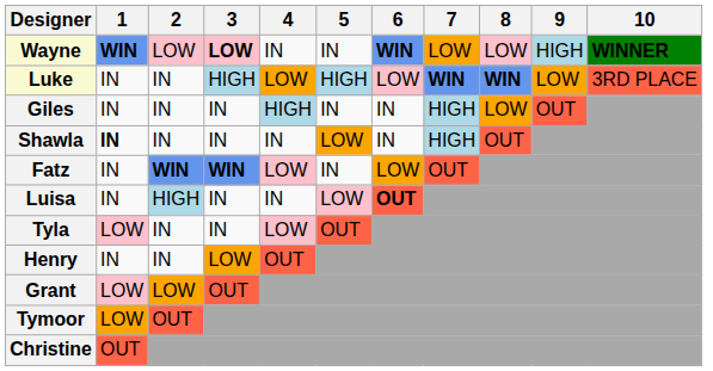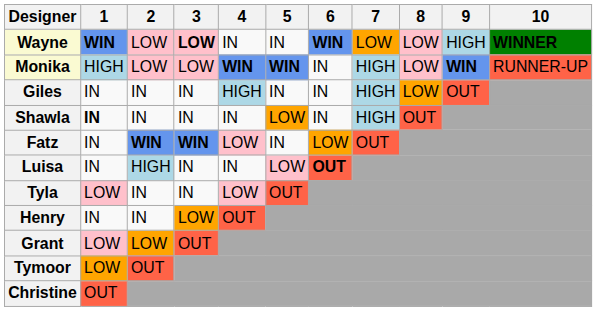+ row: Monika | HIGH | LOW | LOW | WIN | WIN | IN | HIGH | LOW | WIN | RUNNER-UP
- row: Luke | IN | IN | HIGH | LOW | HIGH | LOW | WIN | WIN | LOW | 3RD PLACE
